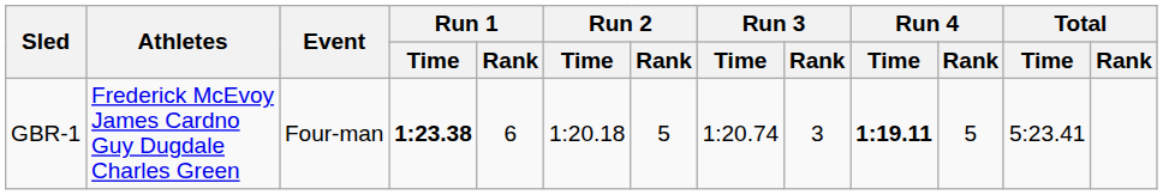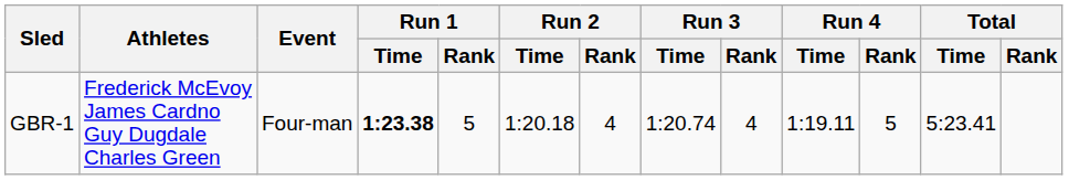GBR-1 | Run 1 / Rank: 6 -> 5
GBR-1 | Run 2 / Rank: 5 -> 4
GBR-1 | Run 3 / Rank: 3 -> 4
GBR-1 | Run 4 / Time: bold -> normal
